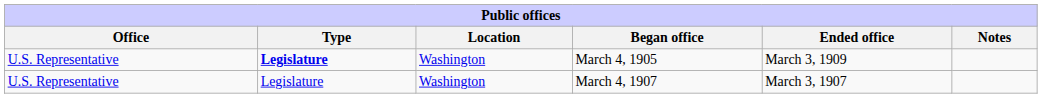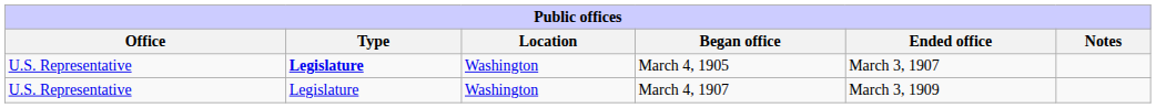March 4, 1905 | Ended office: March 3, 1909 -> March 3, 1907
March 4, 1907 | Ended office: March 3, 1907 -> March 3, 1909
